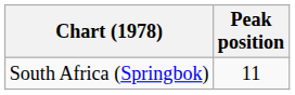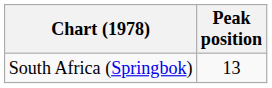South Africa (Springbok) | Peak position: 11 -> 13
